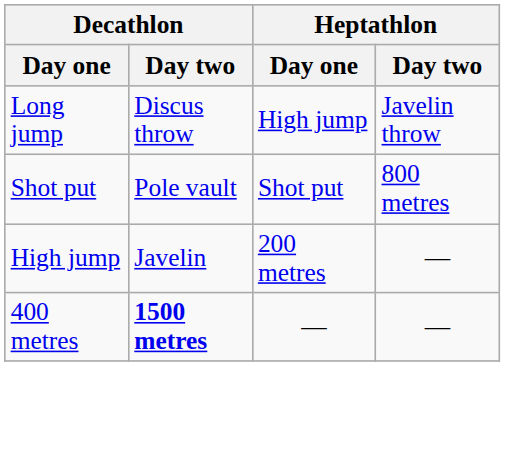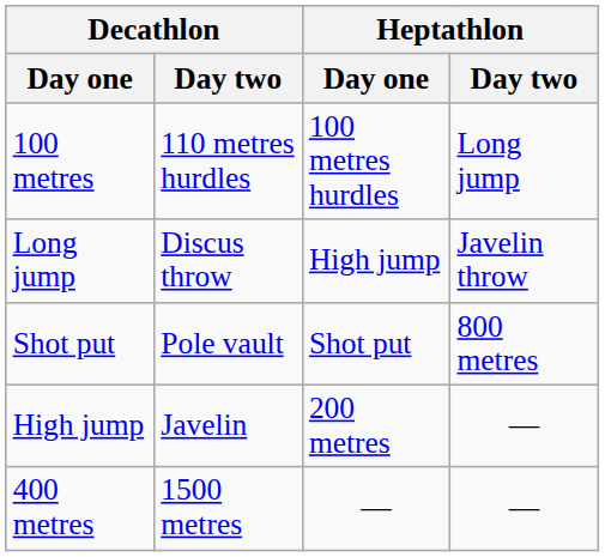+ row: 100 metres | 110 metres hurdles | 100 metres hurdles | Long jump
400 metres | Decathlon / Day two: bold -> normal
